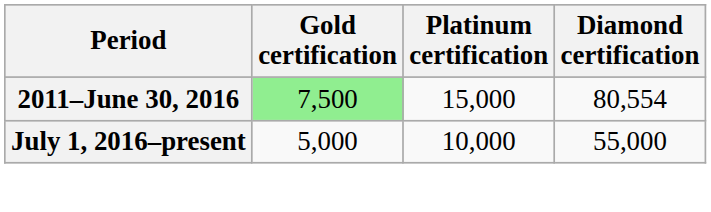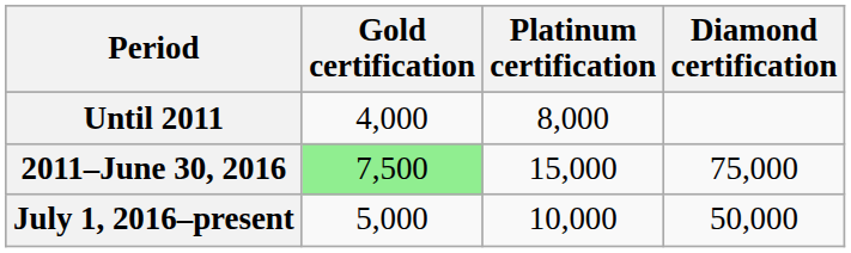+ row: Until 2011 | 4,000 | 8,000
2011–June 30, 2016 | Diamond certification: 80,554 -> 75,000
July 1, 2016–present | Diamond certification: 55,000 -> 50,000
